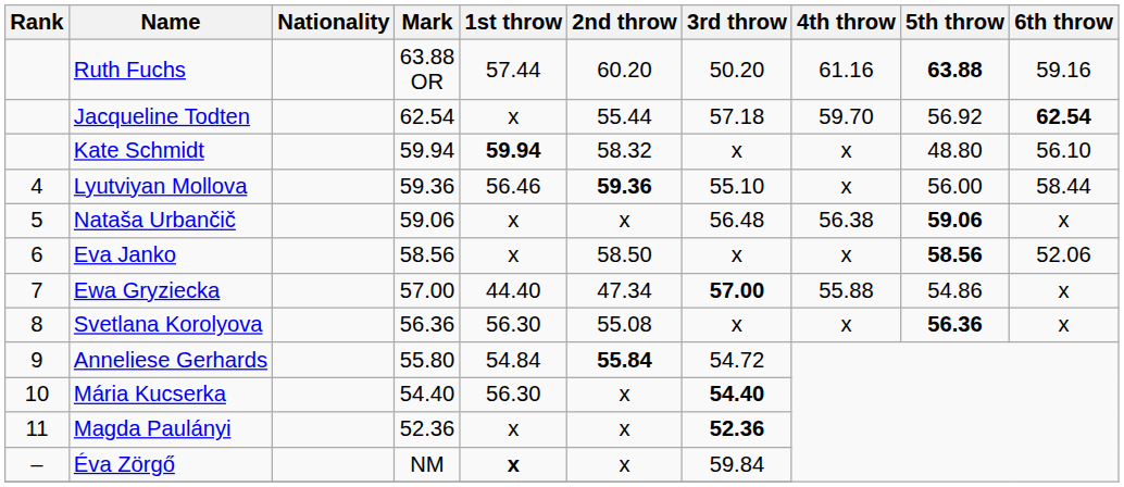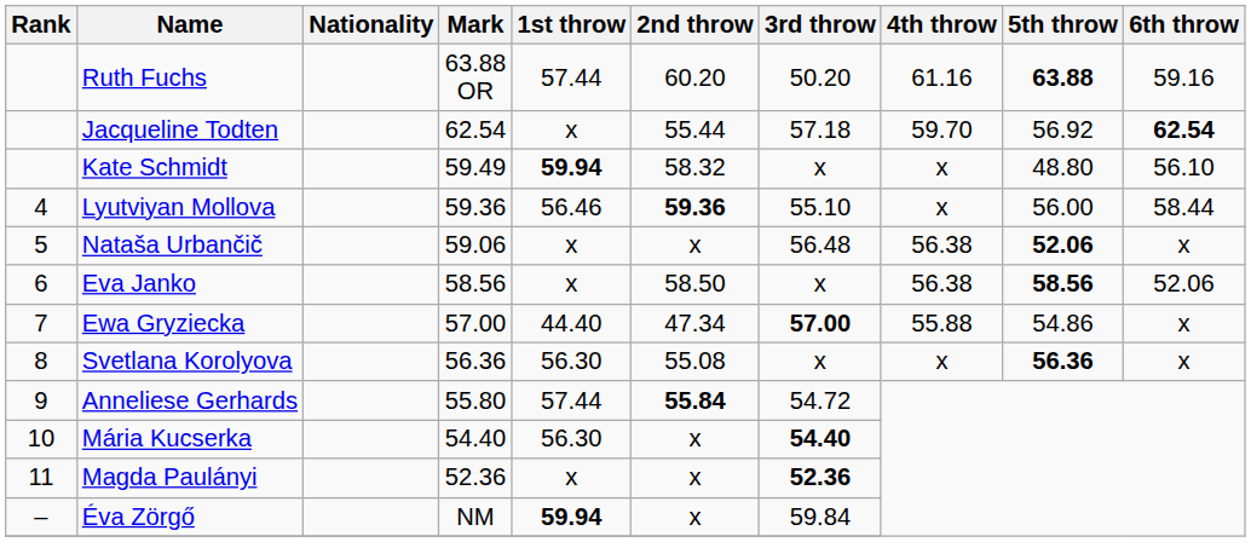Kate Schmidt | Mark: 59.94 -> 59.49
Nataša Urbančič | 5th throw: 59.06 -> 52.06
Eva Janko | 4th throw: x -> 56.38
Anneliese Gerhards | 1st throw: 54.84 -> 57.44
Éva Zörgő | 1st throw: x -> 59.94
